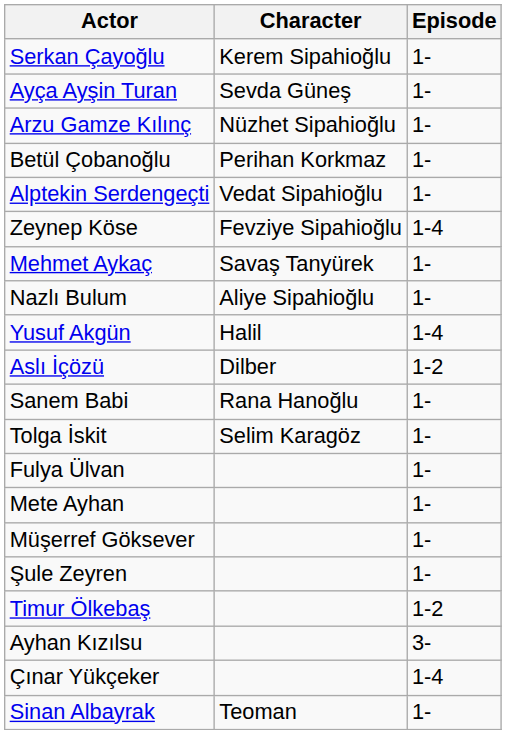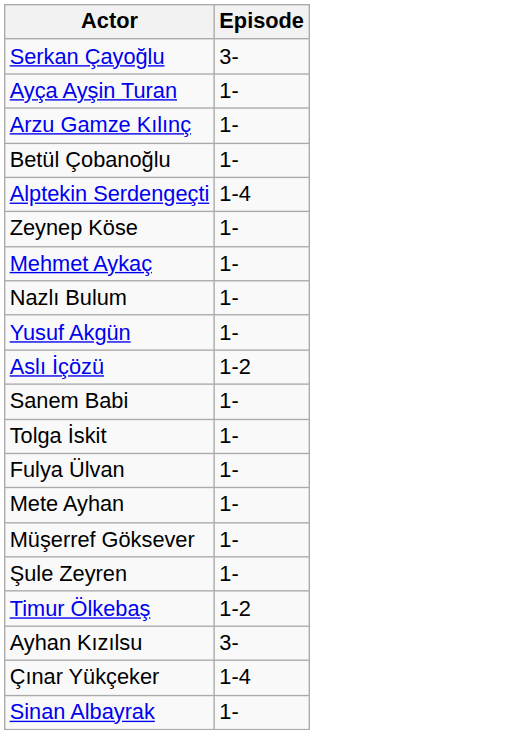- column: Character | Kerem Sipahioğlu | Sevda Güneş | Nüzhet Sipahioğlu | Perihan Korkmaz | Vedat Sipahioğlu | Fevziye Sipahioğlu | Savaş Tanyürek | Aliye Sipahioğlu | Halil | Dilber | Rana Hanoğlu | Selim Karagöz | Teoman
Serkan Çayoğlu | Episode: 1- -> 3-
Alptekin Serdengeçti | Episode: 1- -> 1-4
Zeynep Köse | Episode: 1-4 -> 1-
Yusuf Akgün | Episode: 1-4 -> 1-
